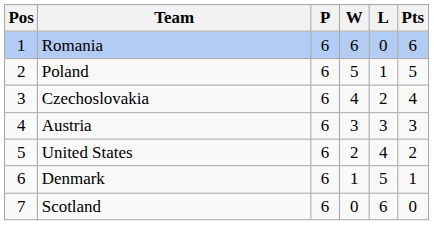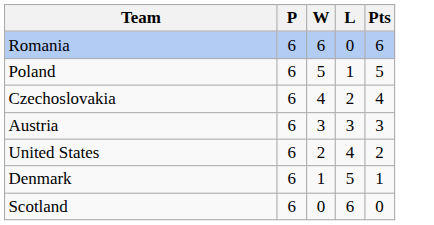- column: Pos | 1 | 2 | 3 | 4 | 5 | 6 | 7
